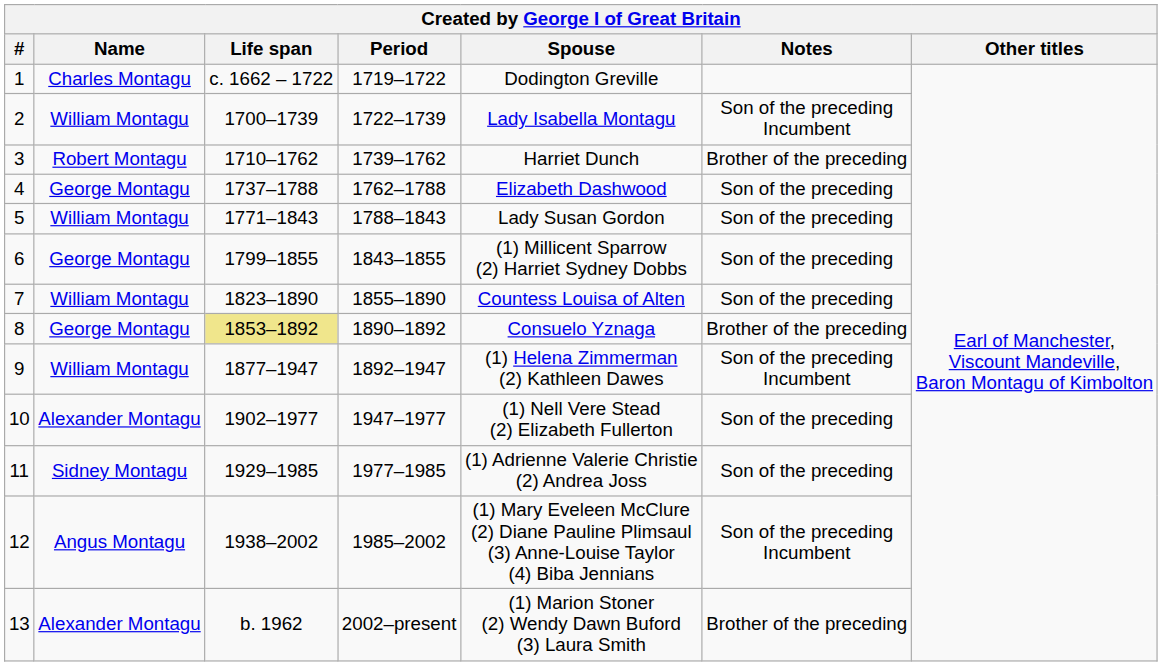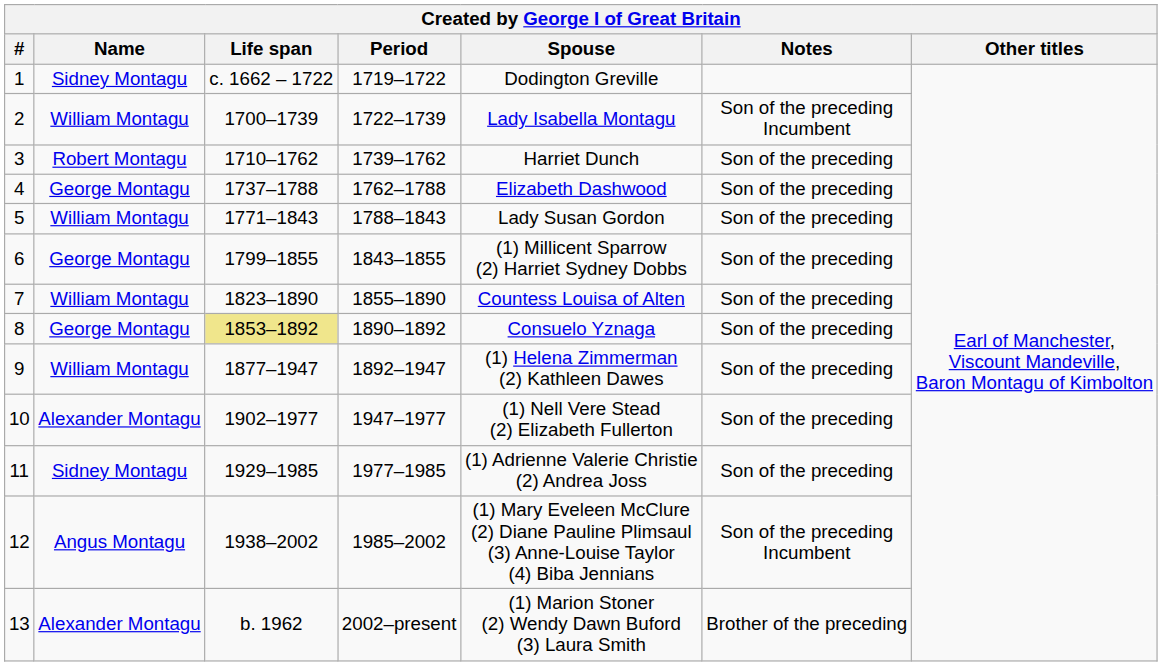1 | Name: Charles Montagu -> Sidney Montagu
3 | Notes: Brother of the preceding -> Son of the preceding
8 | Notes: Brother of the preceding -> Son of the preceding
9 | Notes: Son of the preceding Incumbent -> Son of the preceding
